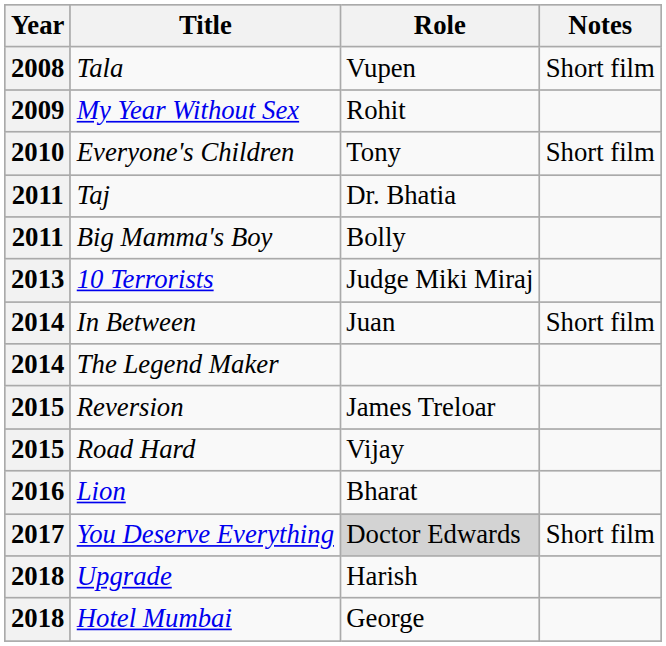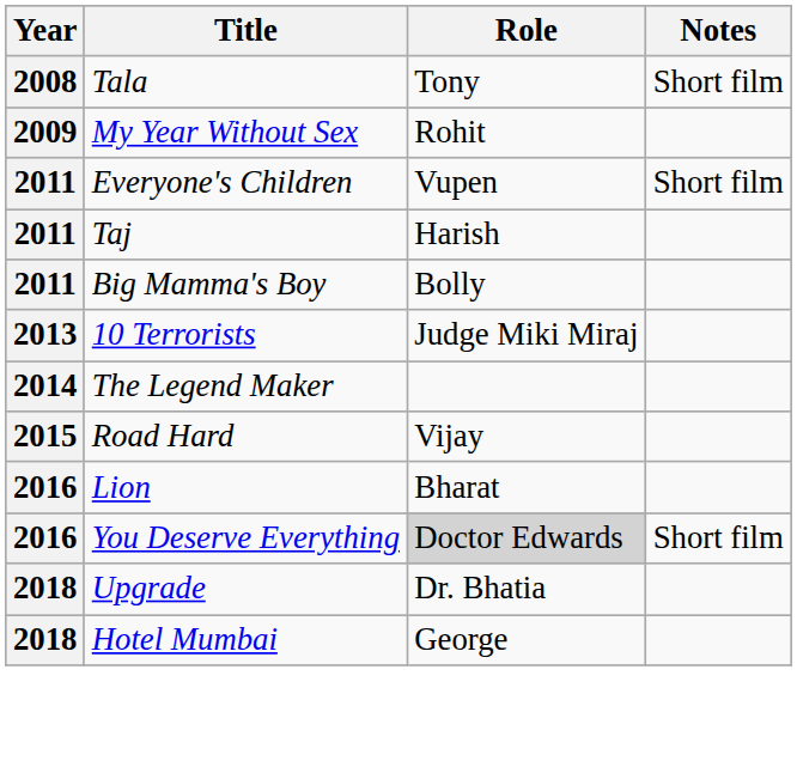Tala | Role: Vupen -> Tony
Everyone's Children | Year: 2010 -> 2011
Everyone's Children | Role: Tony -> Vupen
Taj | Role: Dr. Bhatia -> Harish
- row: 2014 | In Between | Juan | Short film
- row: 2015 | Reversion | James Treloar
You Deserve Everything | Year: 2017 -> 2016
Upgrade | Role: Harish -> Dr. Bhatia
